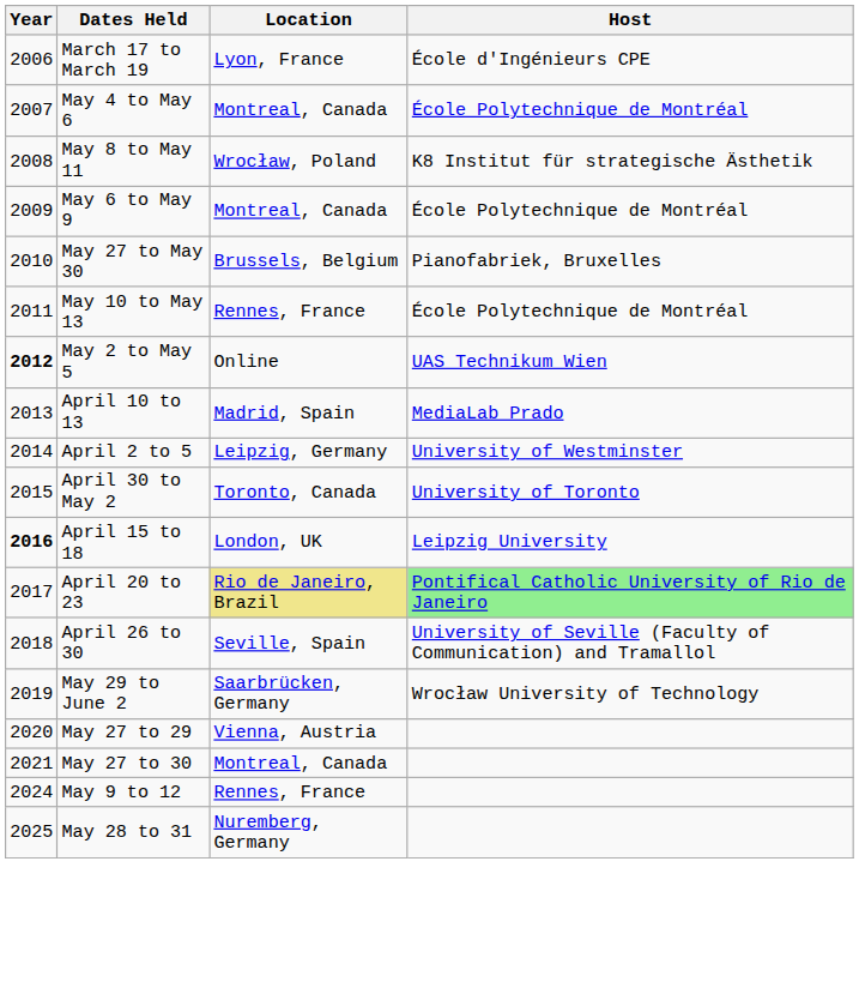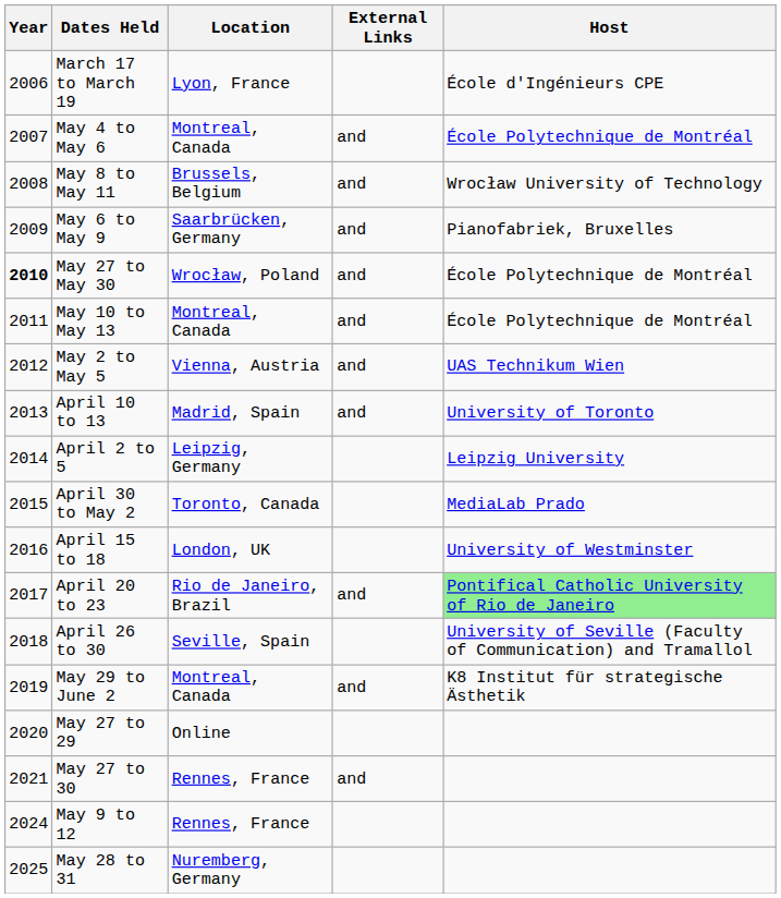+ column: External Links | and | and | and | and | and | and | and | and | and | and
May 8 to May 11 | Location: Wrocław, Poland -> Brussels, Belgium
May 8 to May 11 | Host: K8 Institut für strategische Ästhetik -> Wrocław University of Technology
May 6 to May 9 | Location: Montreal, Canada -> Saarbrücken, Germany
May 6 to May 9 | Host: École Polytechnique de Montréal -> Pianofabriek, Bruxelles
May 27 to May 30 | Year: normal -> bold
May 27 to May 30 | Location: Brussels, Belgium -> Wrocław, Poland
May 27 to May 30 | Host: Pianofabriek, Bruxelles -> École Polytechnique de Montréal
May 10 to May 13 | Location: Rennes, France -> Montreal, Canada
May 2 to May 5 | Year: bold -> normal
May 2 to May 5 | Location: Online -> Vienna, Austria
April 10 to 13 | Host: MediaLab Prado -> University of Toronto
April 2 to 5 | Host: University of Westminster -> Leipzig University
April 30 to May 2 | Host: University of Toronto -> MediaLab Prado
April 15 to 18 | Year: bold -> normal
April 15 to 18 | Host: Leipzig University -> University of Westminster
April 20 to 23 | Location: khaki background -> no background
May 29 to June 2 | Location: Saarbrücken, Germany -> Montreal, Canada
May 29 to June 2 | Host: Wrocław University of Technology -> K8 Institut für strategische Ästhetik
May 27 to 29 | Location: Vienna, Austria -> Online
May 27 to 30 | Location: Montreal, Canada -> Rennes, France
